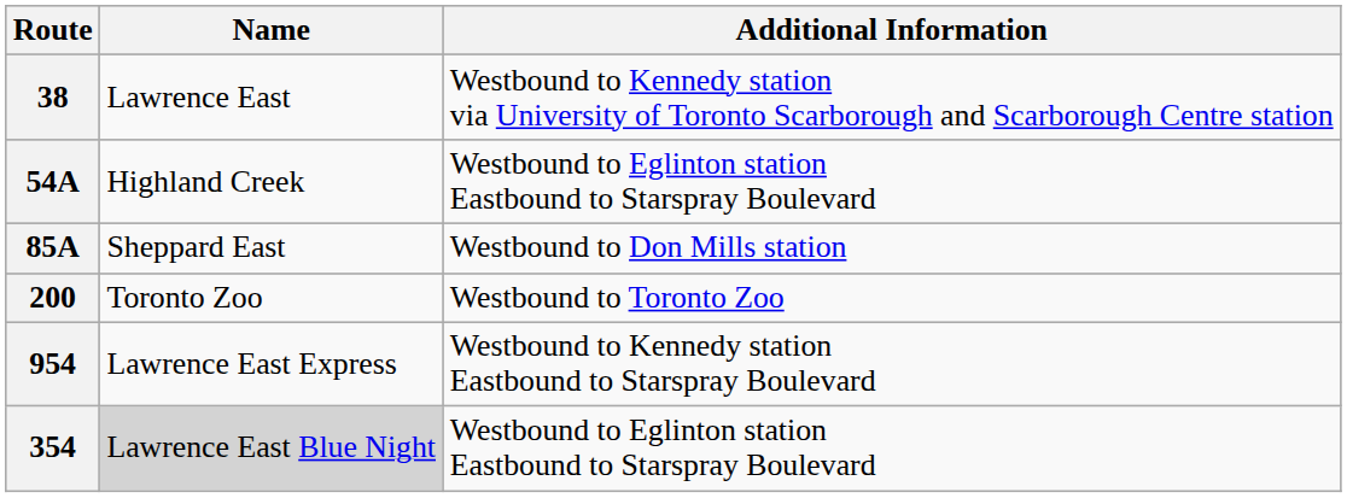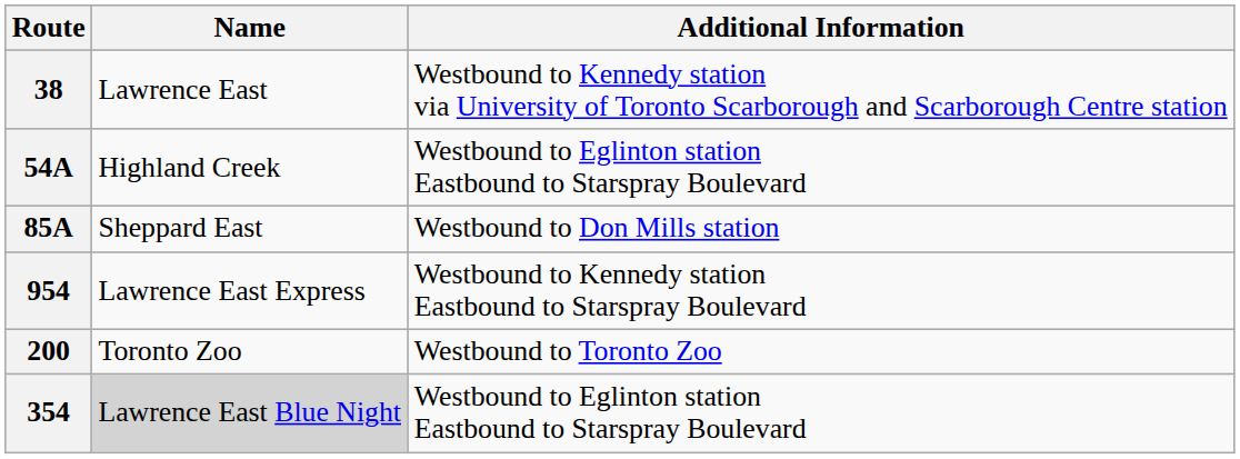rows swapped: 200 <-> 954
